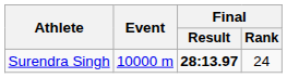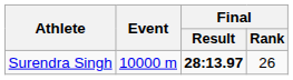Surendra Singh | Final / Rank: 24 -> 26
